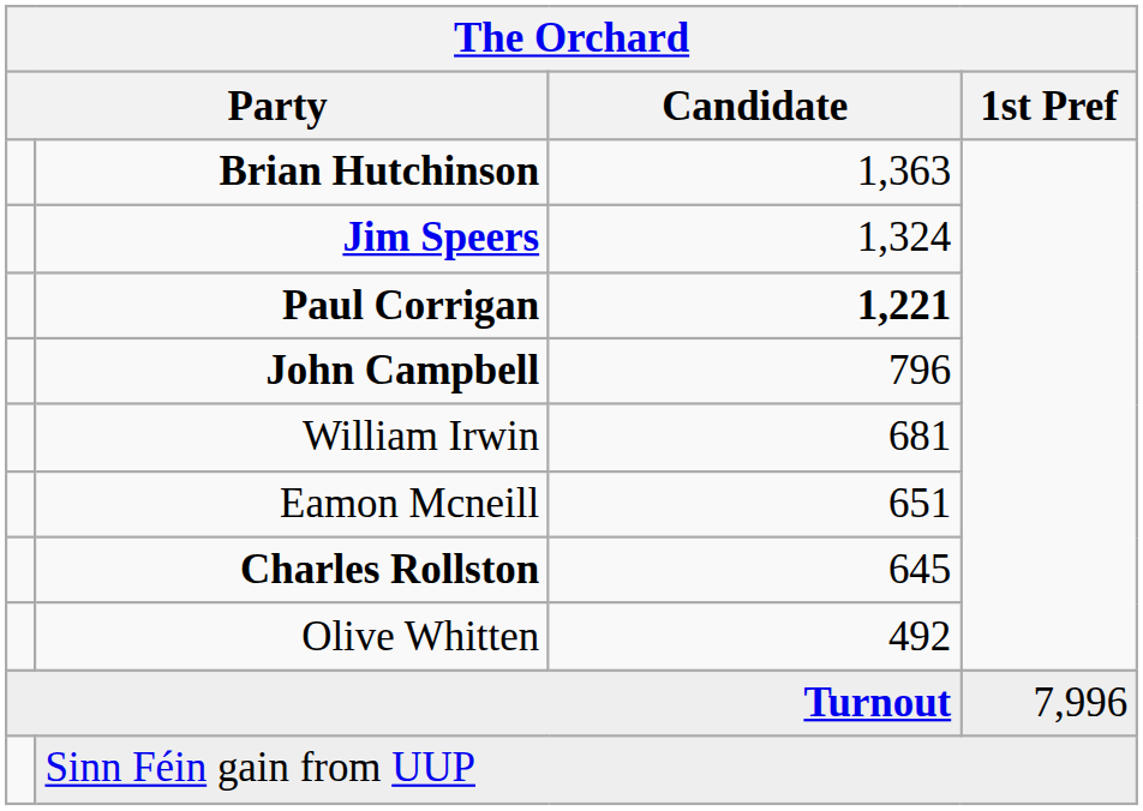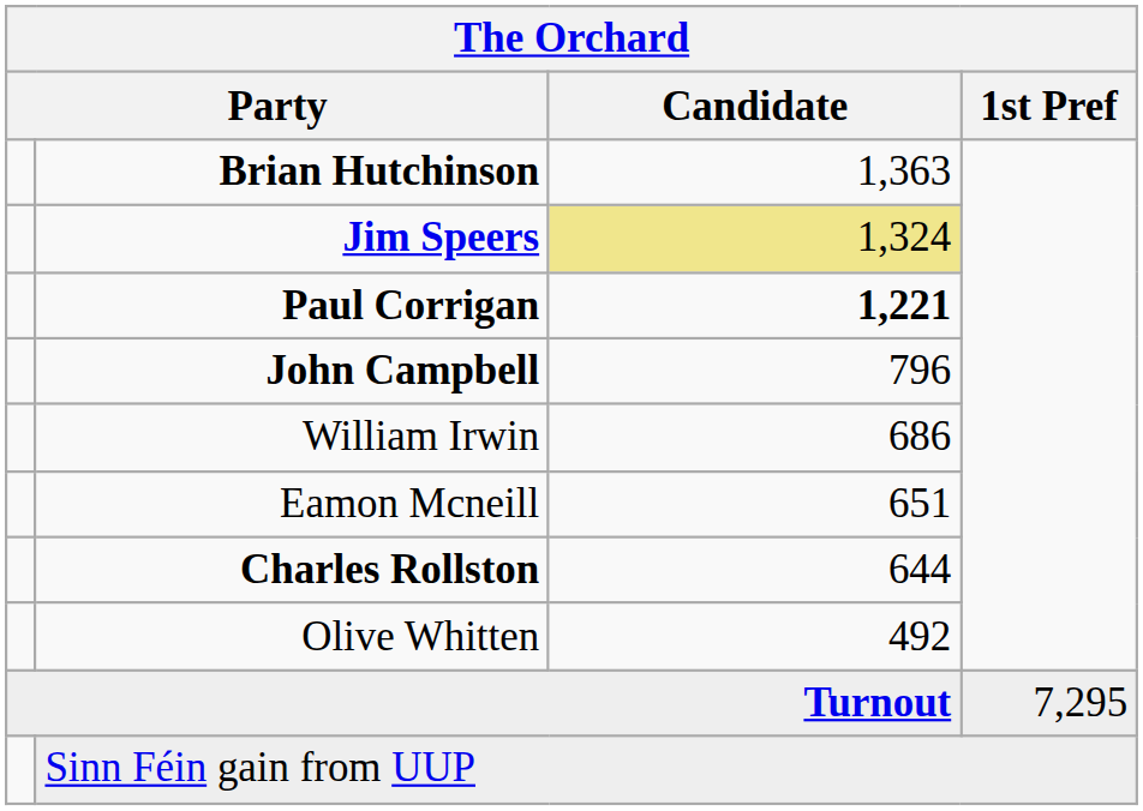Jim Speers | Candidate: no background -> khaki background
William Irwin | Candidate: 681 -> 686
Charles Rollston | Candidate: 645 -> 644
Turnout | 1st Pref: 7,996 -> 7,295
